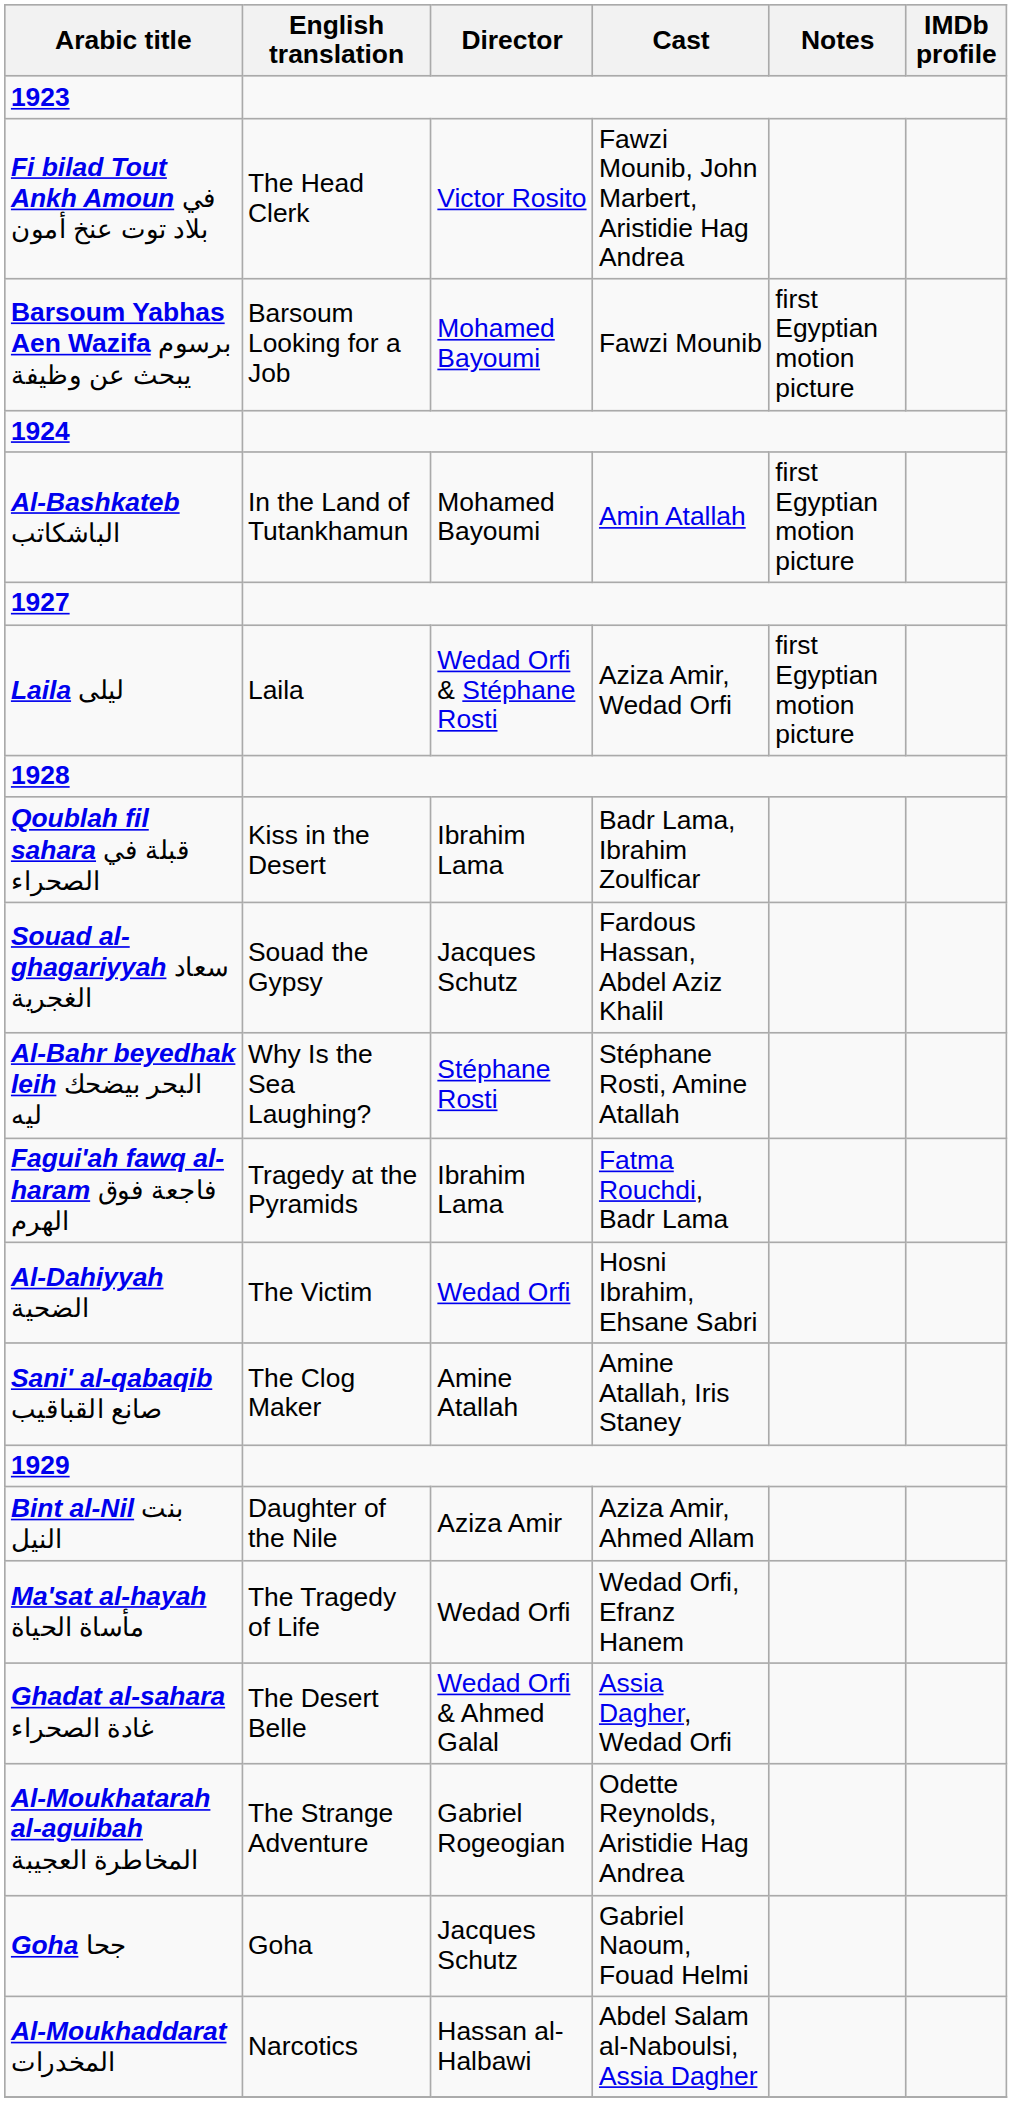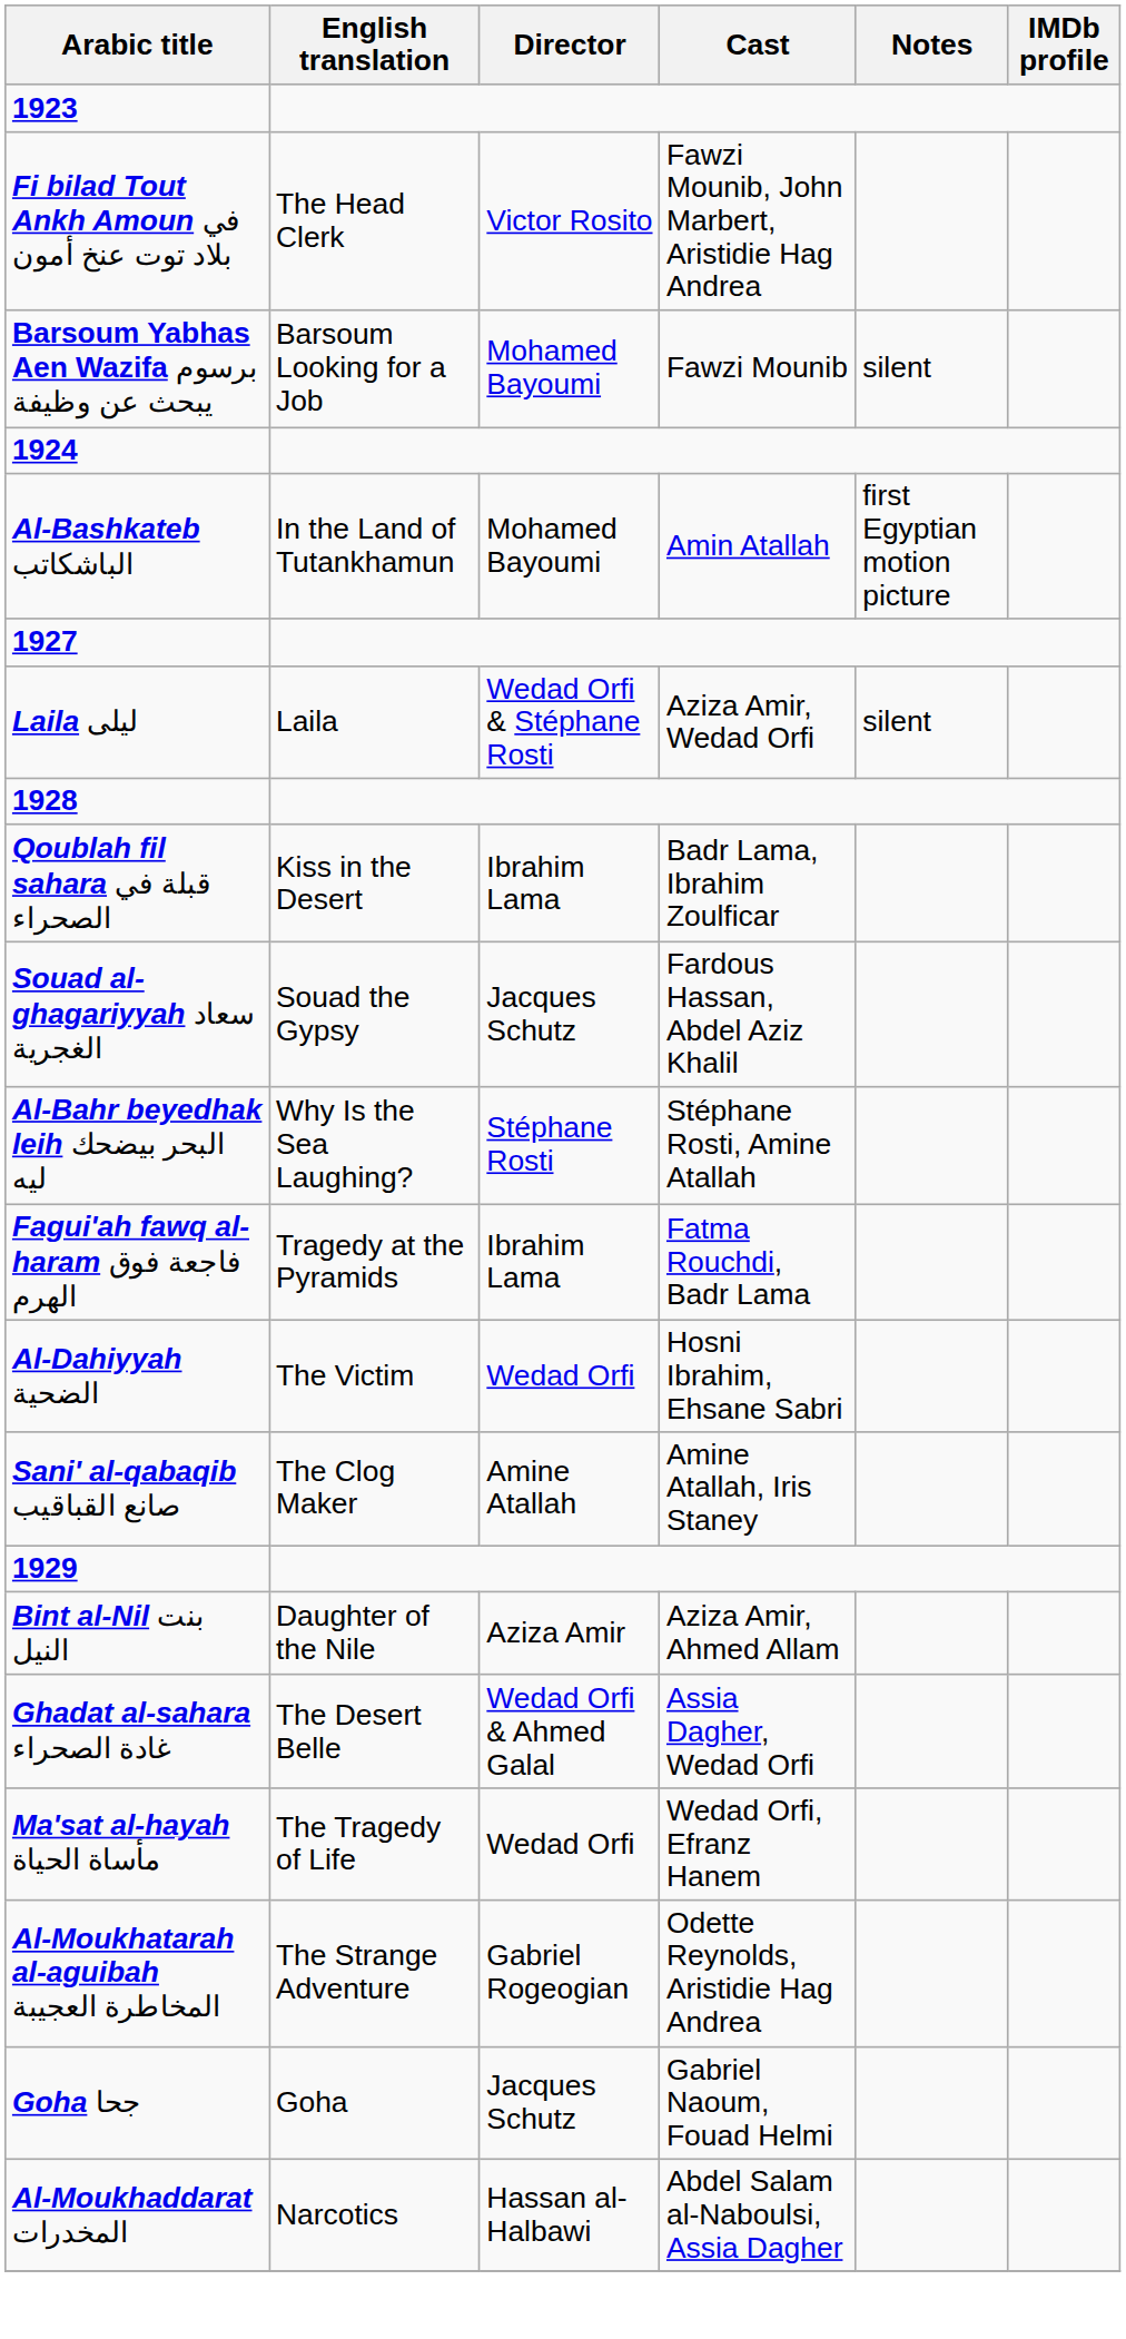Barsoum Yabhas Aen Wazifa برسوم يبحث عن وظيفة | Notes: first Egyptian motion picture -> silent
Laila ليلى | Notes: first Egyptian motion picture -> silent
rows swapped: Ghadat al-sahara غادة الصحراء <-> Ma'sat al-hayah مأساة الحياة
